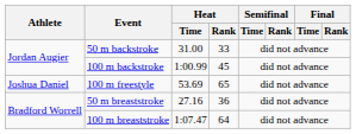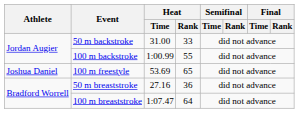100 m backstroke | Heat / Rank: 45 -> 55
